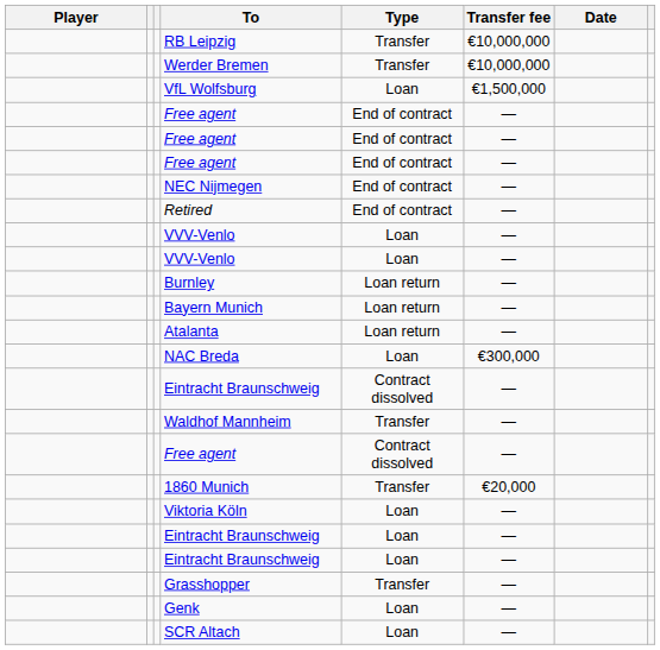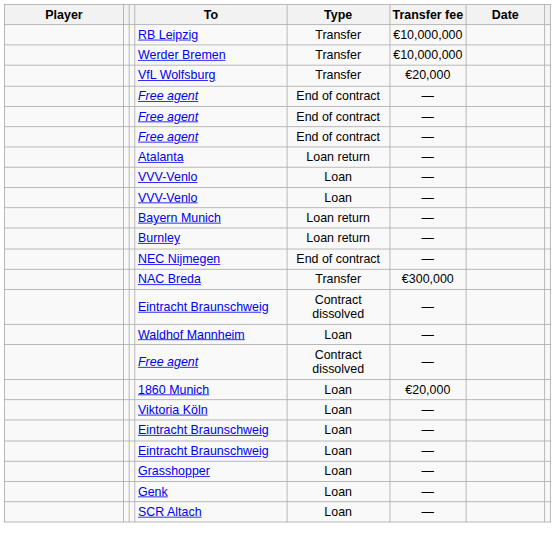VfL Wolfsburg | Type: Loan -> Transfer
VfL Wolfsburg | Transfer fee: €1,500,000 -> €20,000
rows swapped: NEC Nijmegen <-> Atalanta
- row: Retired | End of contract | —
rows swapped: Burnley <-> Bayern Munich
NAC Breda | Type: Loan -> Transfer
Waldhof Mannheim | Type: Transfer -> Loan
1860 Munich | Type: Transfer -> Loan
Grasshopper | Type: Transfer -> Loan
